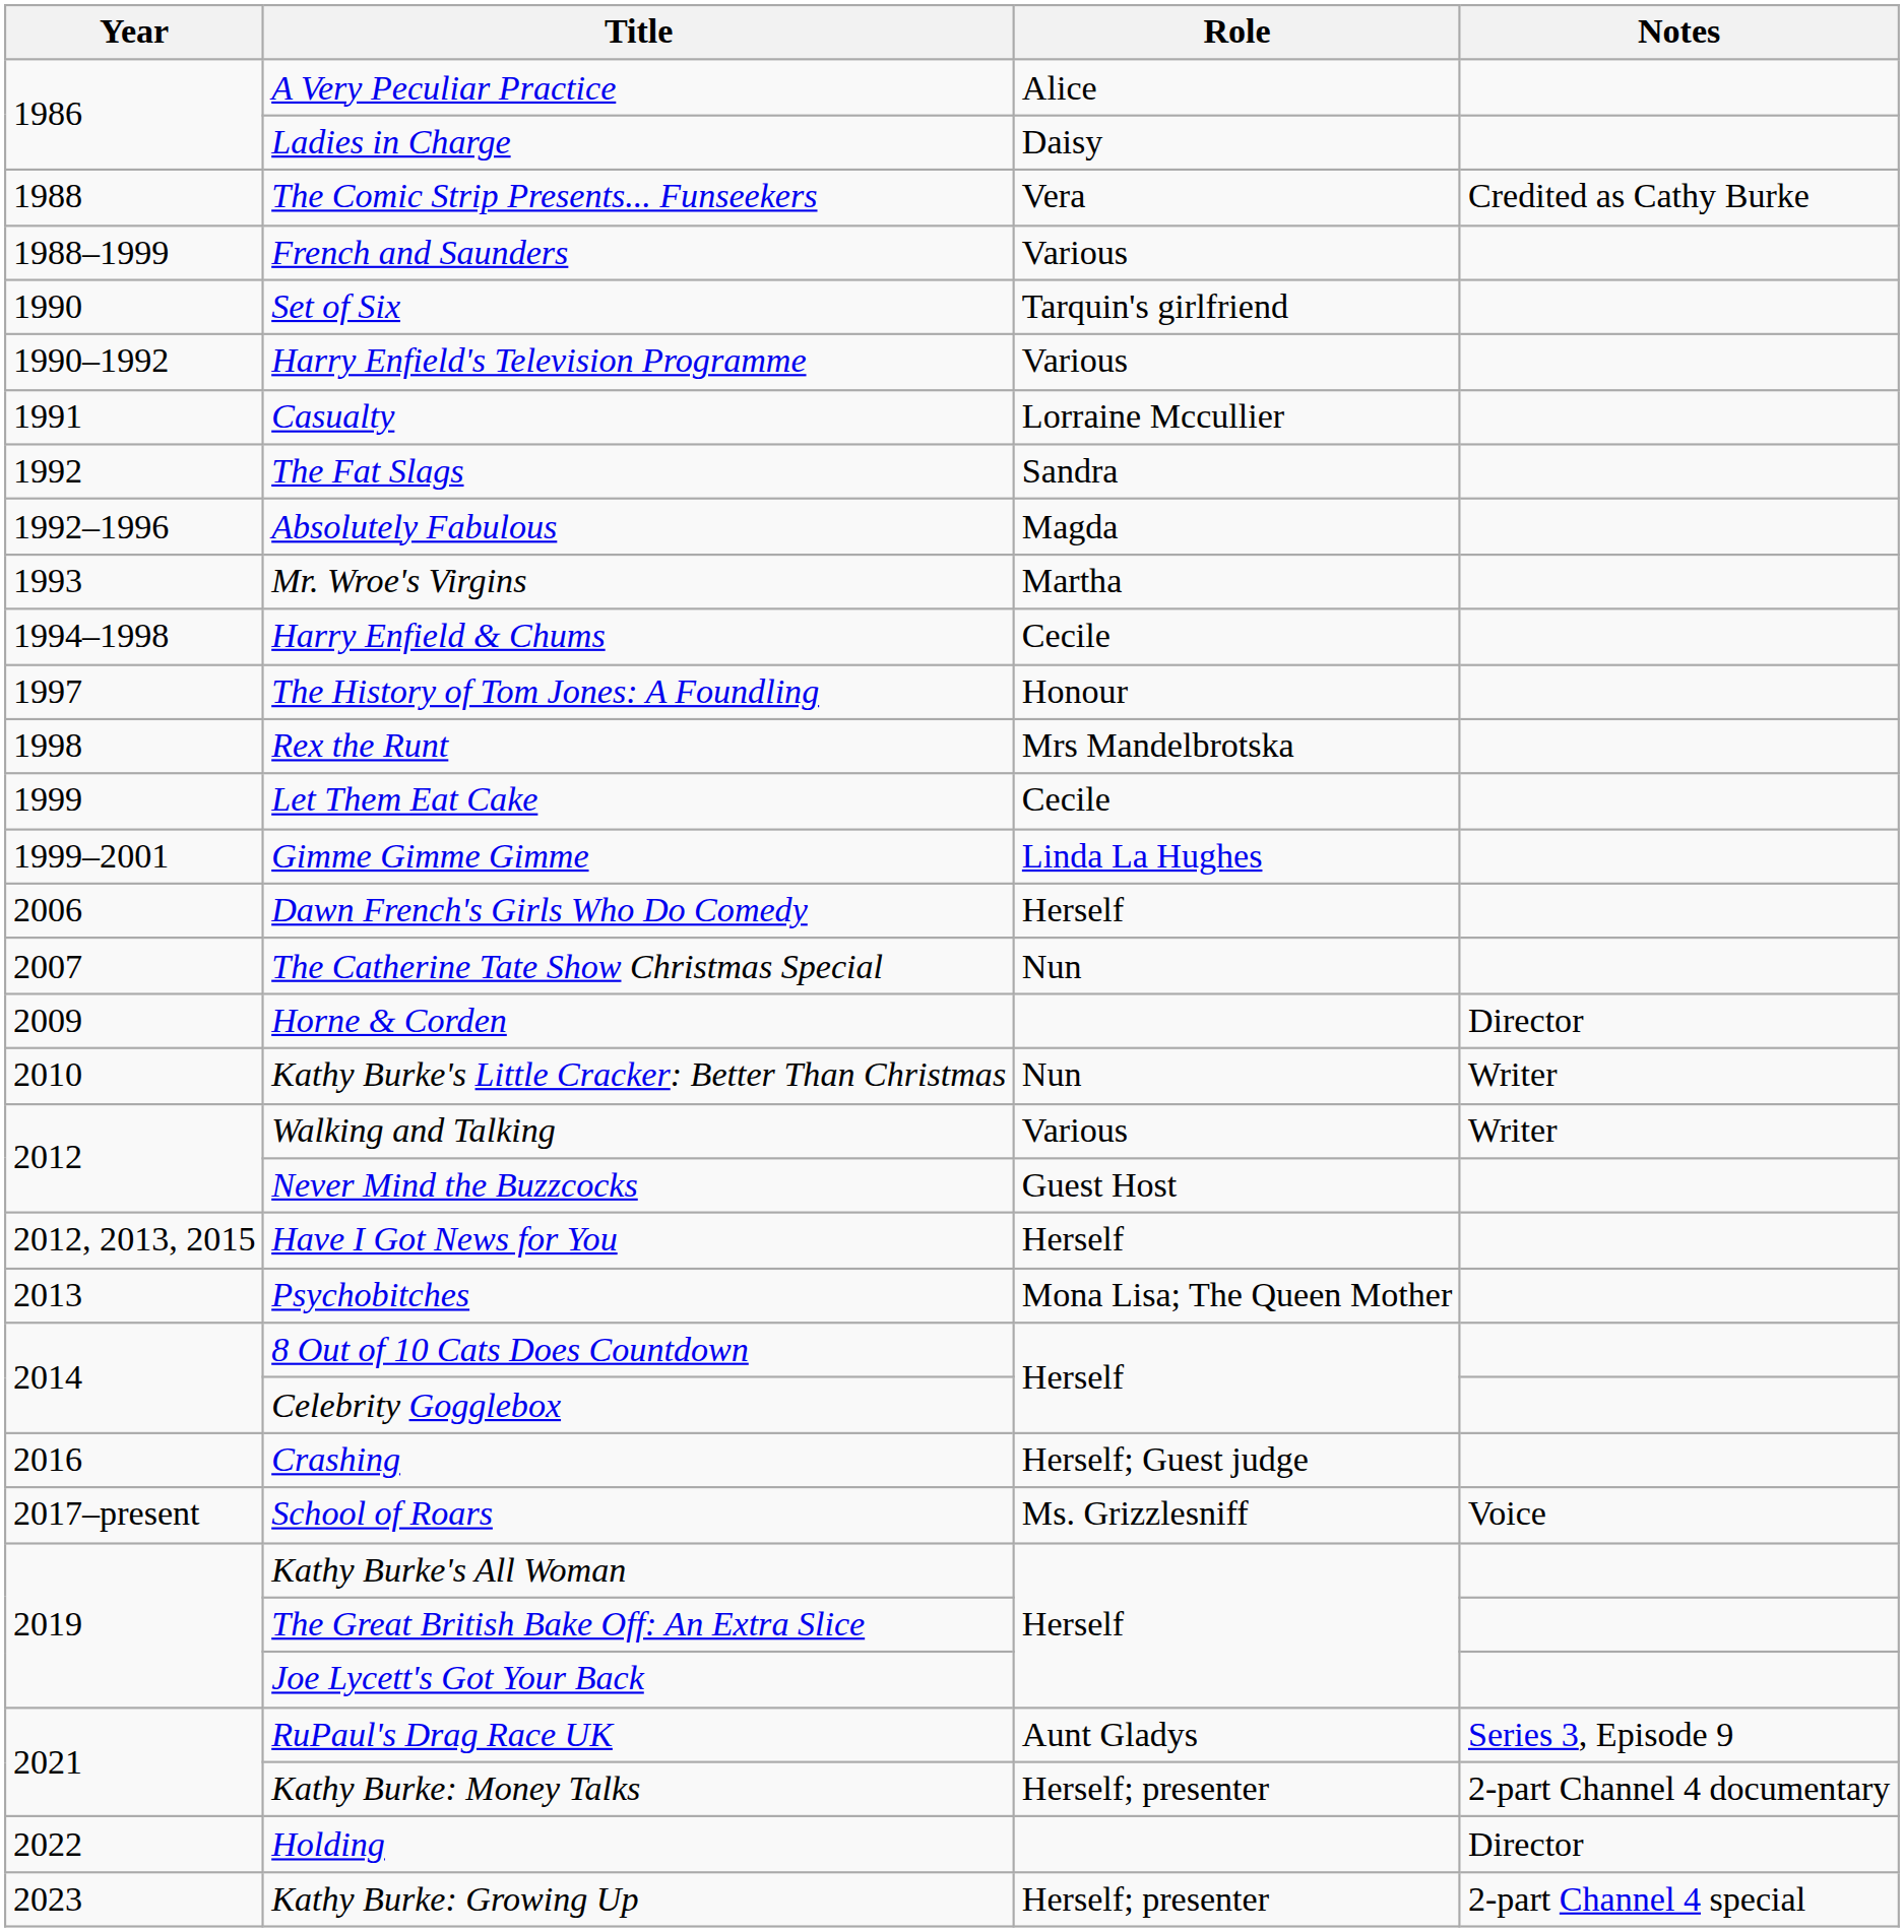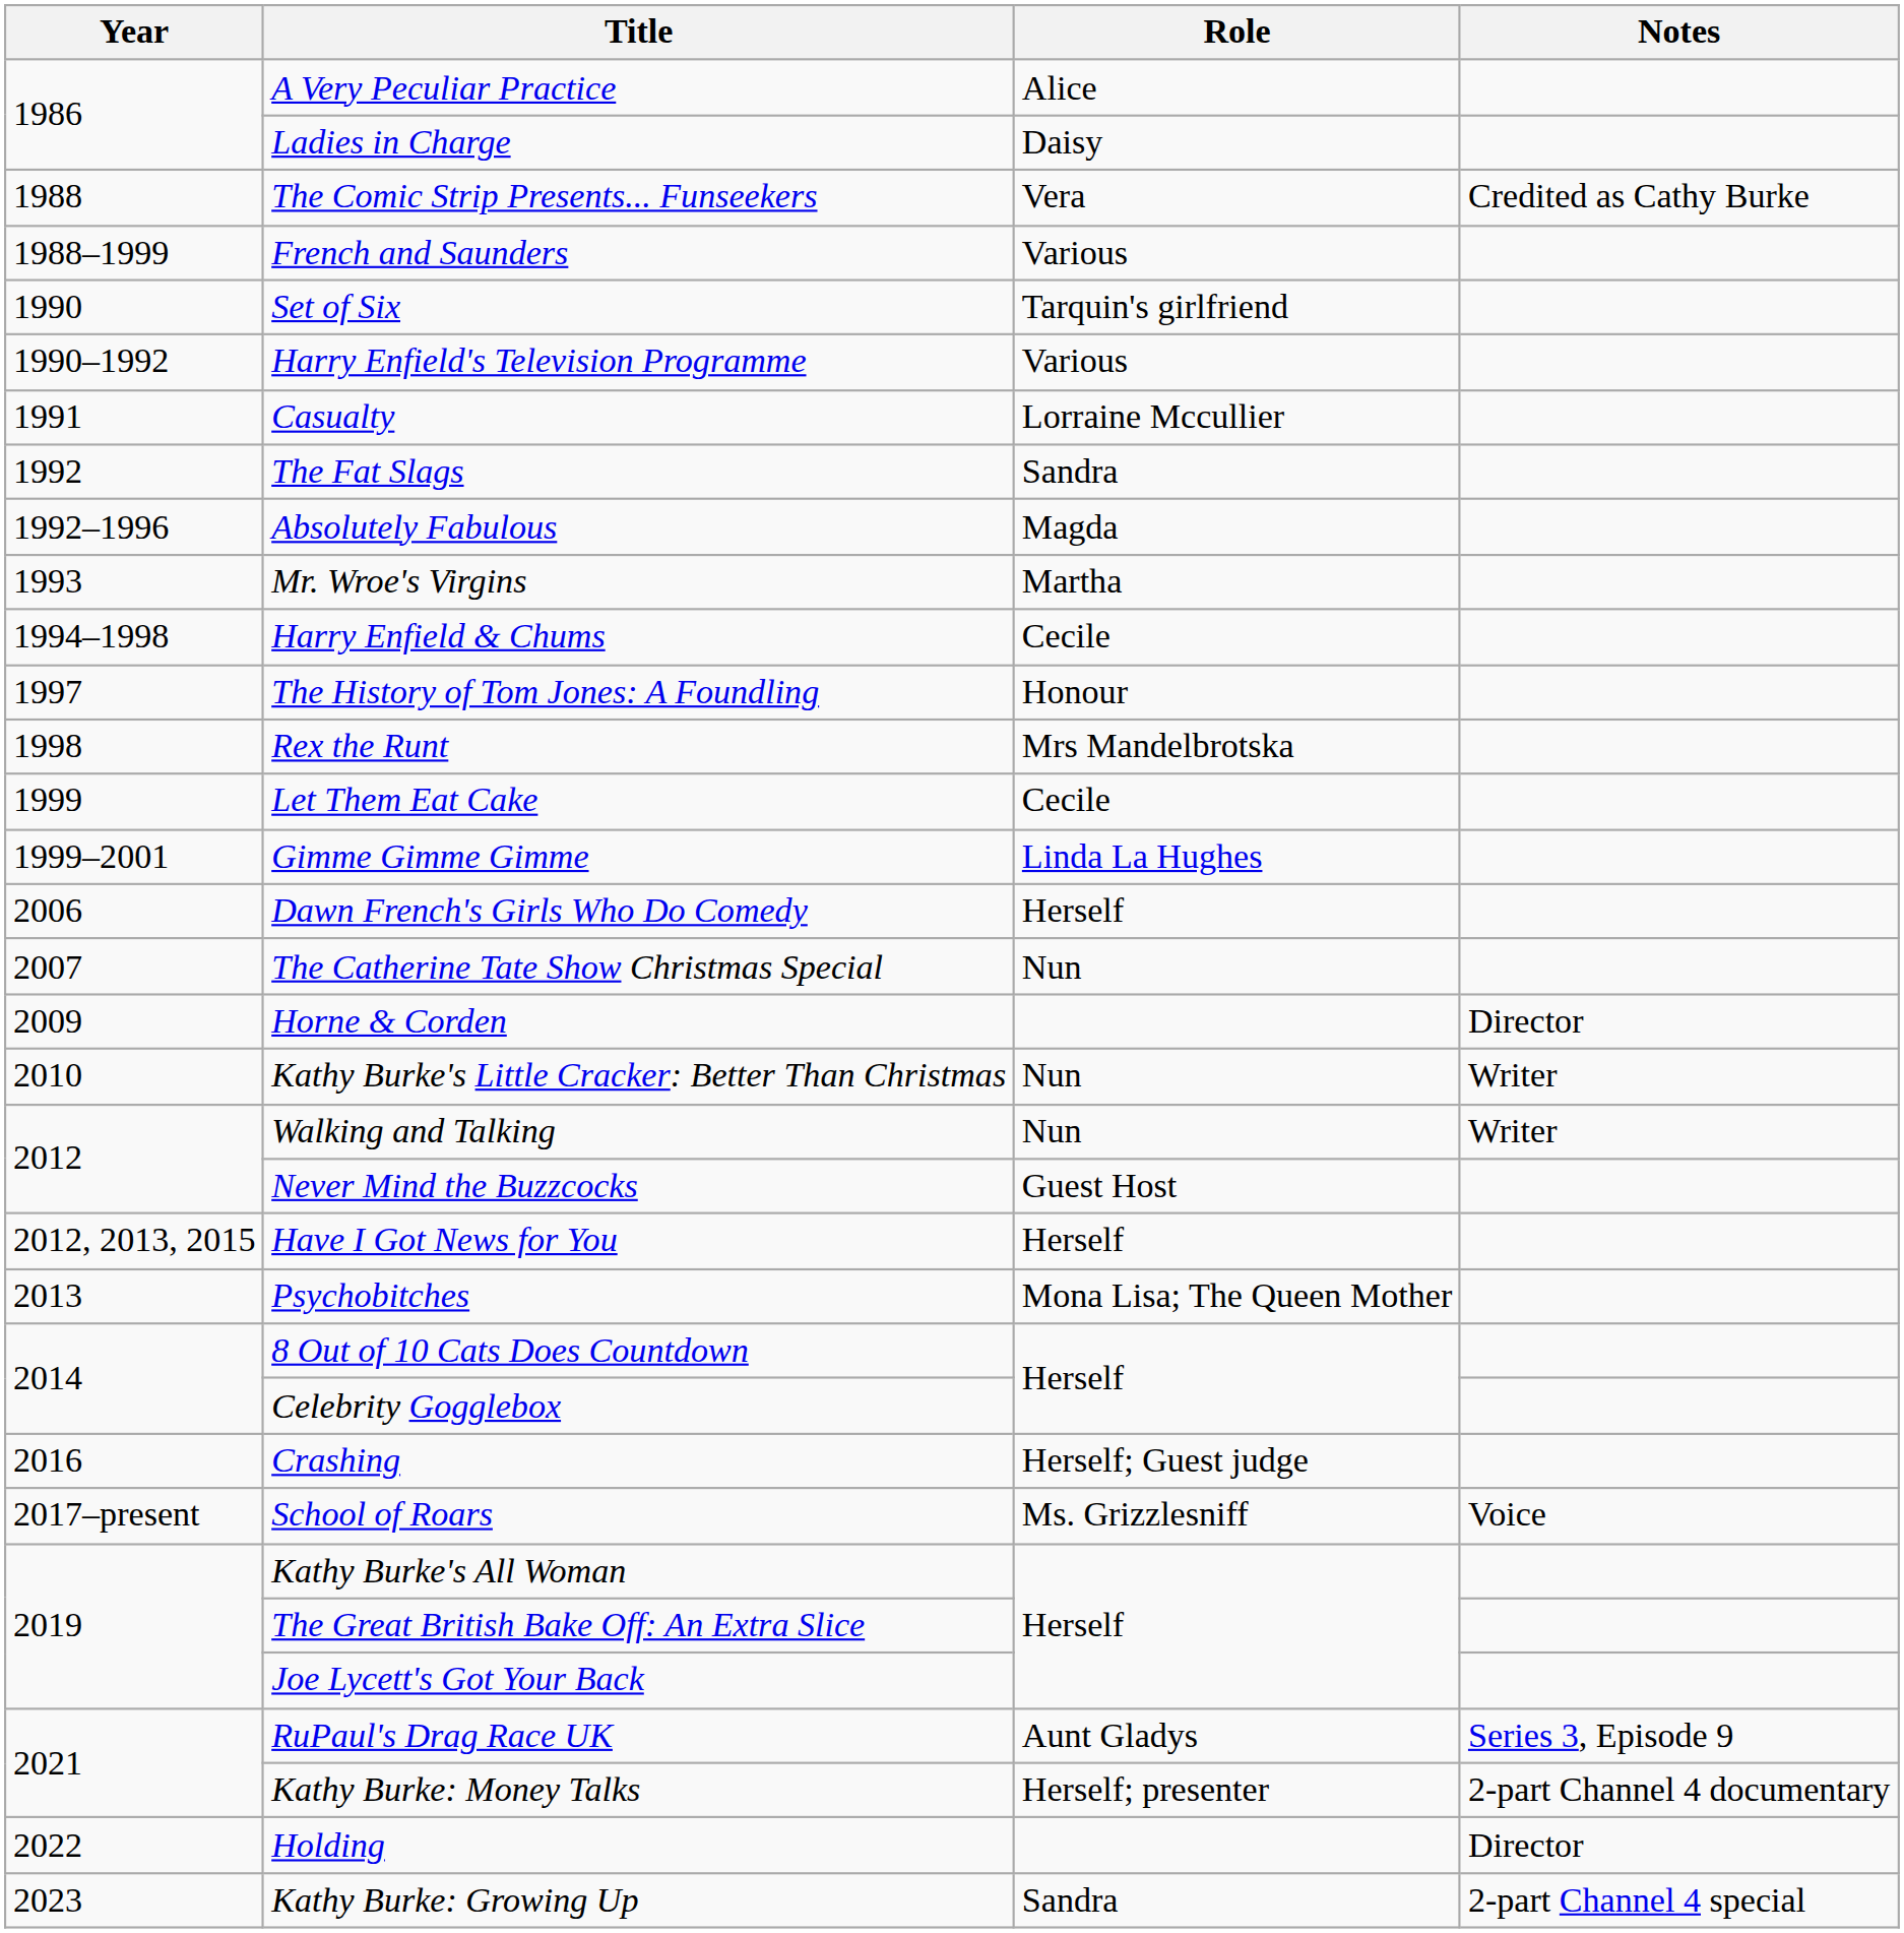Walking and Talking | Role: Various -> Nun
Kathy Burke: Growing Up | Role: Herself; presenter -> Sandra
